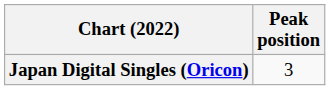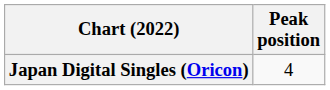Japan Digital Singles (Oricon) | Peak position: 3 -> 4
